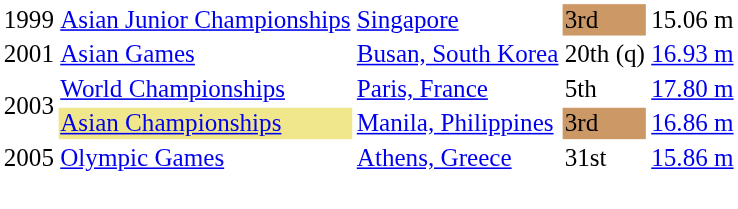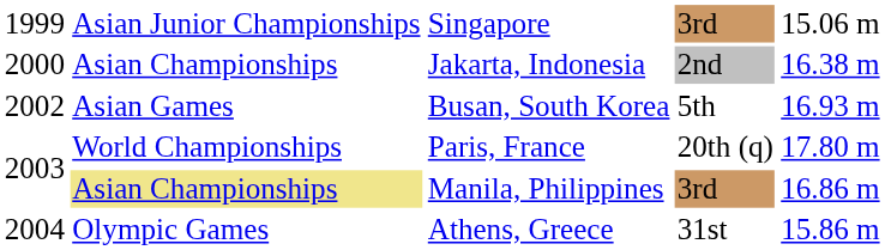+ row: 2000 | Asian Championships | Jakarta, Indonesia | 2nd | 16.38 m
Busan, South Korea | column 1: 2001 -> 2002
Busan, South Korea | column 4: 20th (q) -> 5th
Paris, France | column 4: 5th -> 20th (q)
Athens, Greece | column 1: 2005 -> 2004
